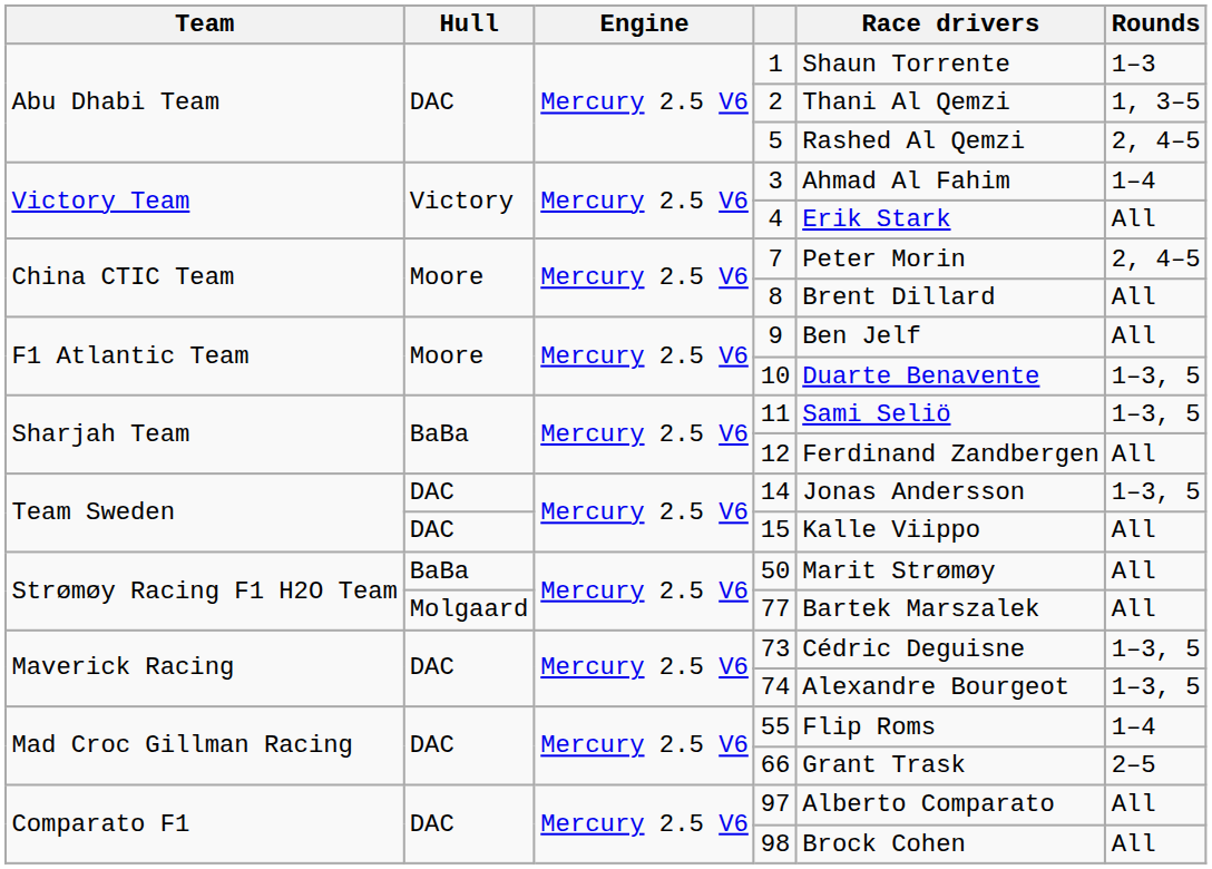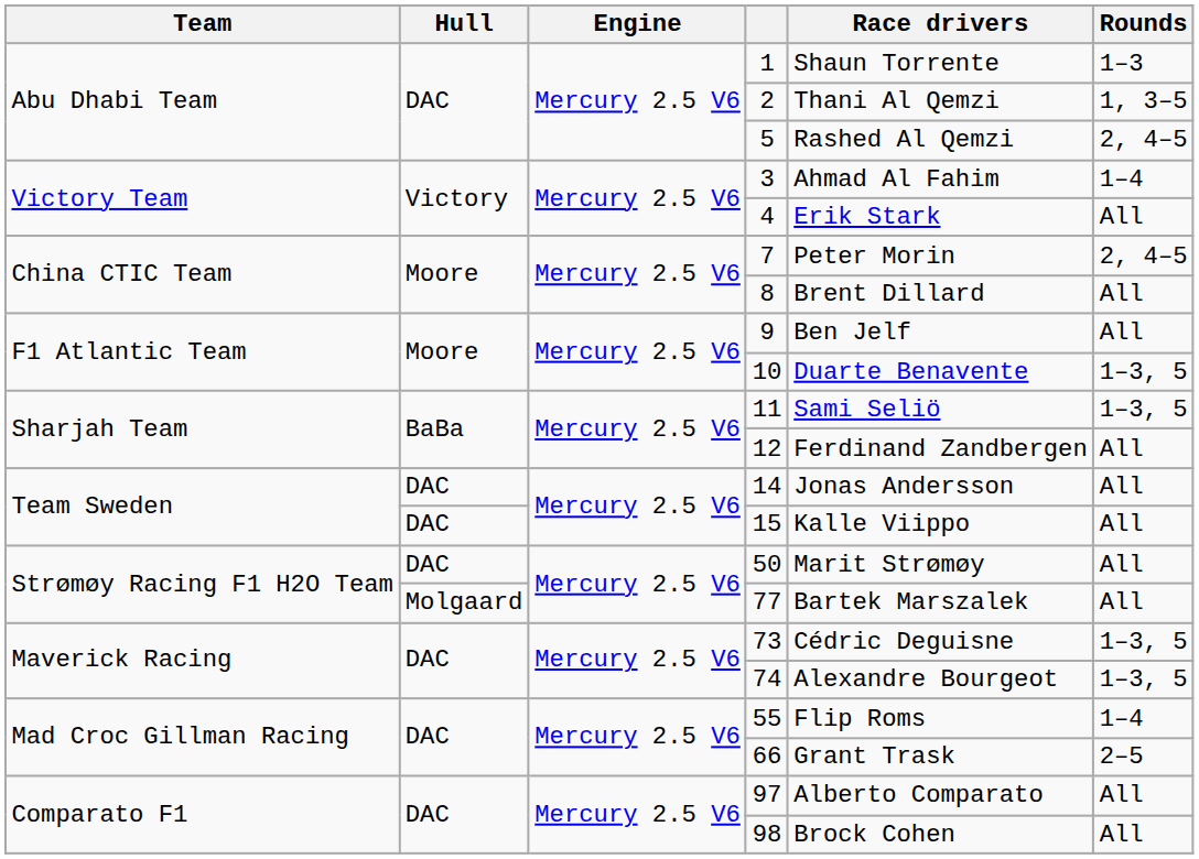14 | Rounds: 1–3, 5 -> All
50 | Hull: BaBa -> DAC
